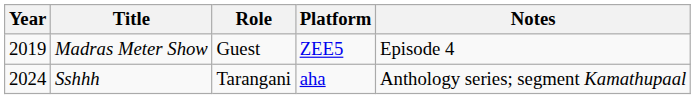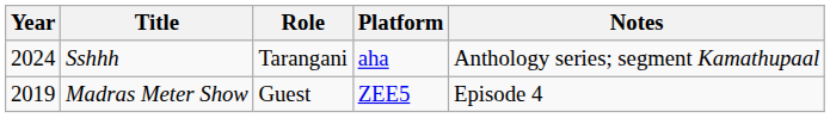rows swapped: Madras Meter Show <-> Sshhh
